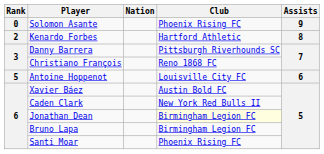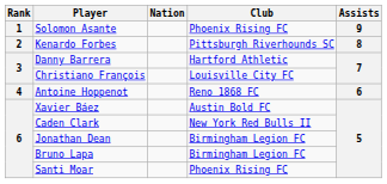Solomon Asante | Rank: 0 -> 1
Kenardo Forbes | Club: Hartford Athletic -> Pittsburgh Riverhounds SC
Danny Barrera | Club: Pittsburgh Riverhounds SC -> Hartford Athletic
Christiano François | Club: Reno 1868 FC -> Louisville City FC
Antoine Hoppenot | Rank: 5 -> 4
Antoine Hoppenot | Club: Louisville City FC -> Reno 1868 FC
Jonathan Dean | Club: lightyellow background -> no background
